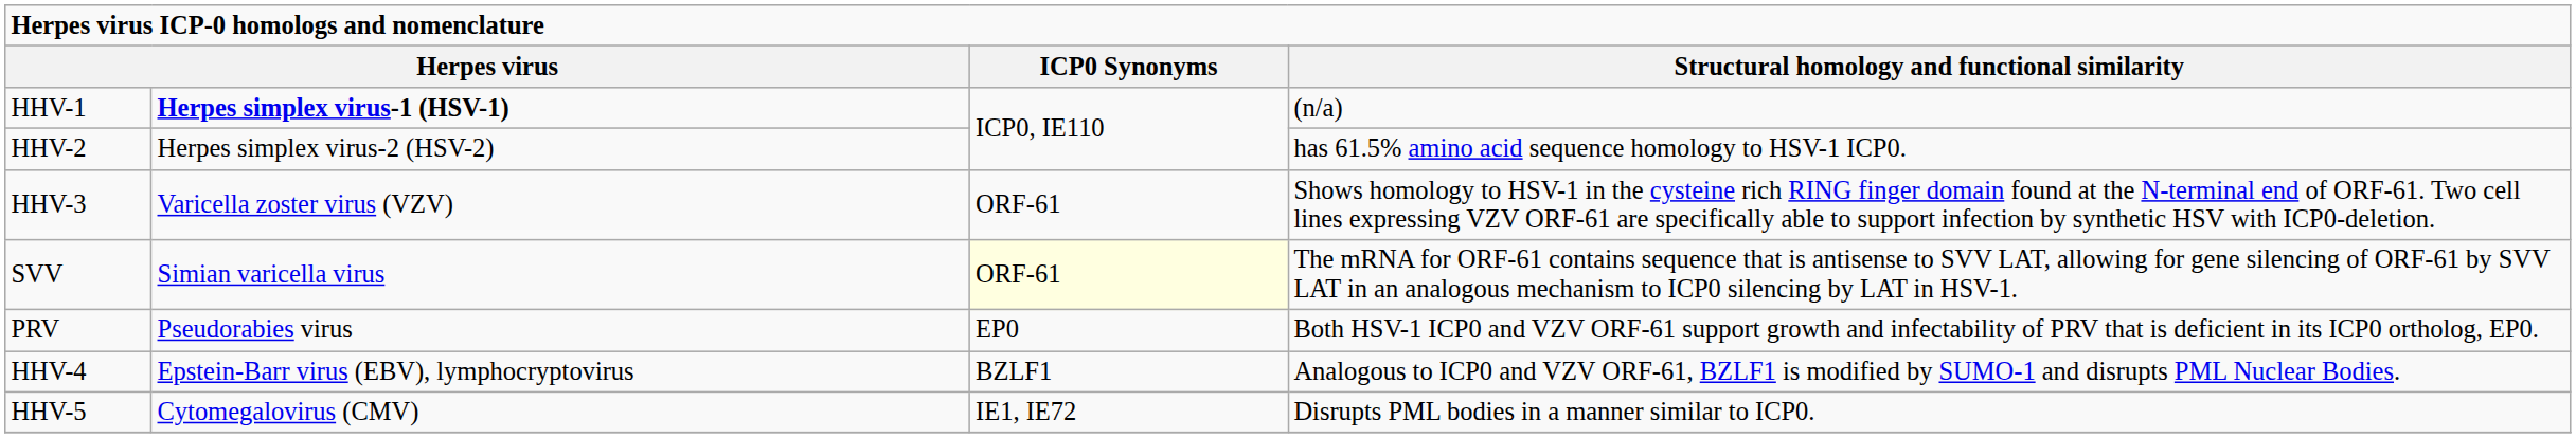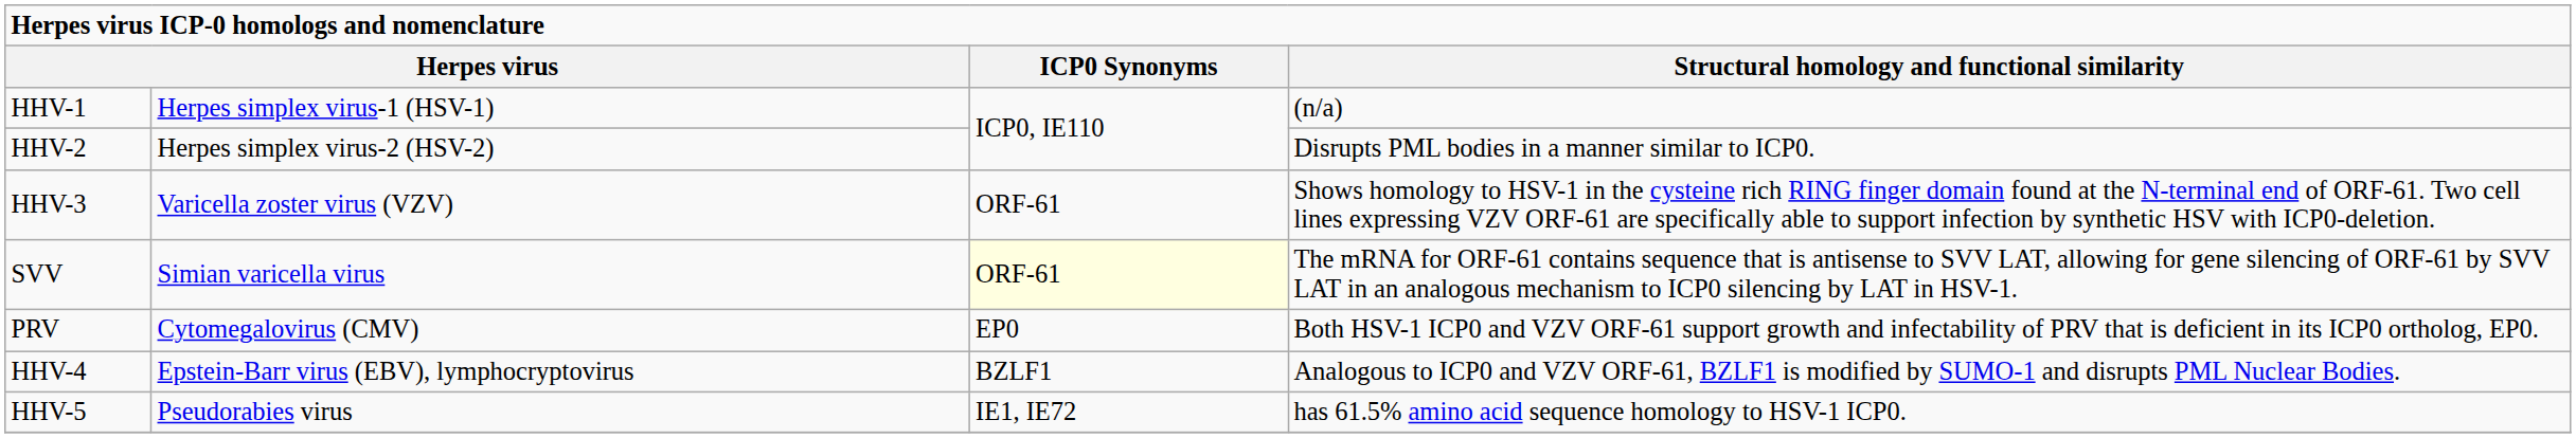HHV-1 | column 2: bold -> normal
HHV-2 | Structural homology and functional similarity: has 61.5% amino acid sequence homology to HSV-1 ICP0. -> Disrupts PML bodies in a manner similar to ICP0.
PRV | column 2: Pseudorabies virus -> Cytomegalovirus (CMV)
HHV-5 | column 2: Cytomegalovirus (CMV) -> Pseudorabies virus
HHV-5 | Structural homology and functional similarity: Disrupts PML bodies in a manner similar to ICP0. -> has 61.5% amino acid sequence homology to HSV-1 ICP0.
